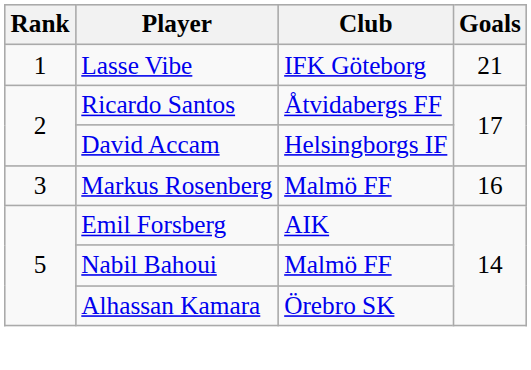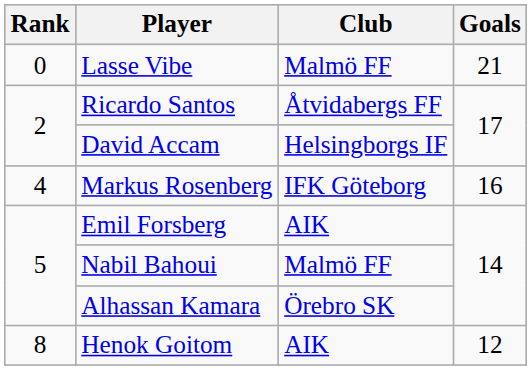Lasse Vibe | Rank: 1 -> 0
Lasse Vibe | Club: IFK Göteborg -> Malmö FF
Markus Rosenberg | Rank: 3 -> 4
Markus Rosenberg | Club: Malmö FF -> IFK Göteborg
+ row: 8 | Henok Goitom | AIK | 12
